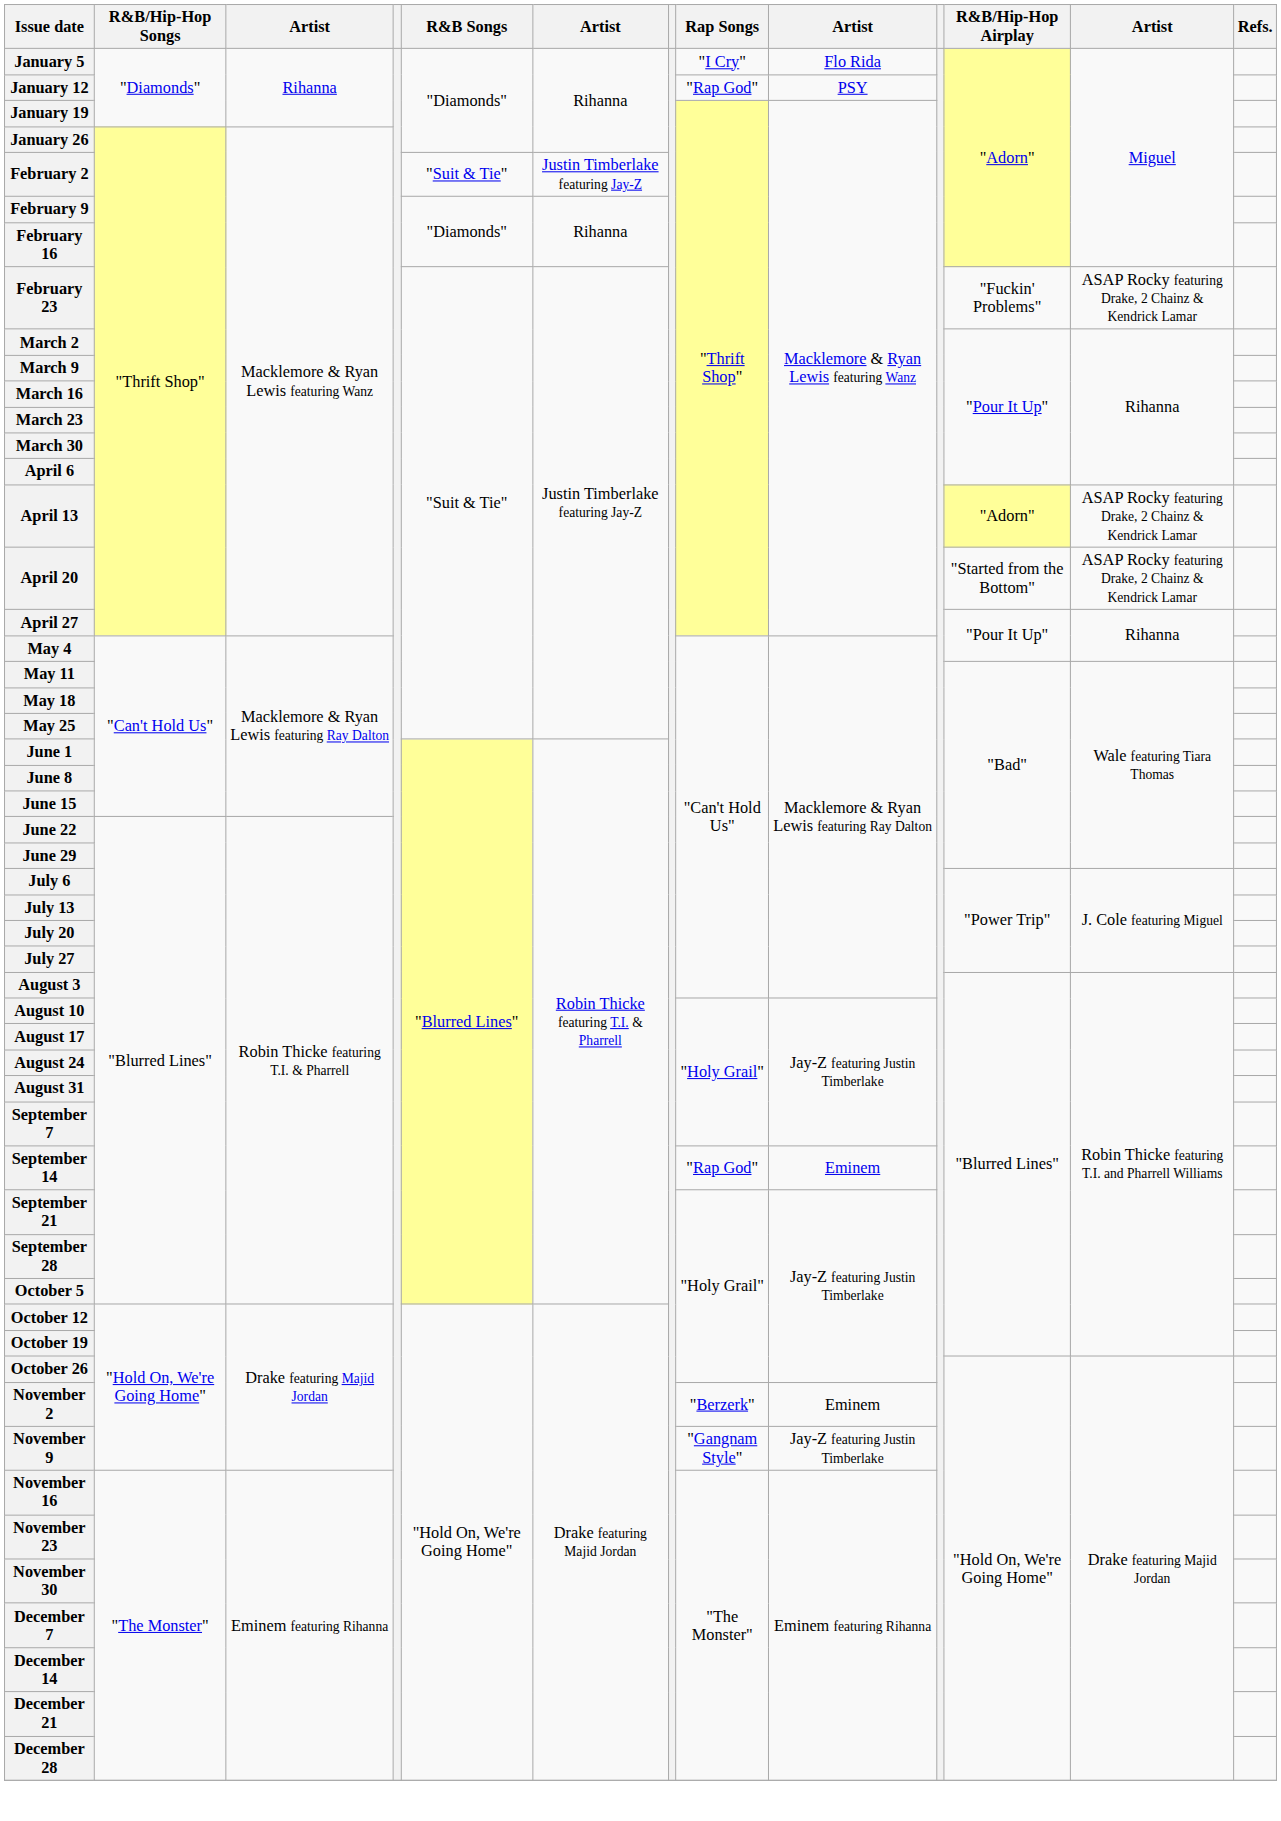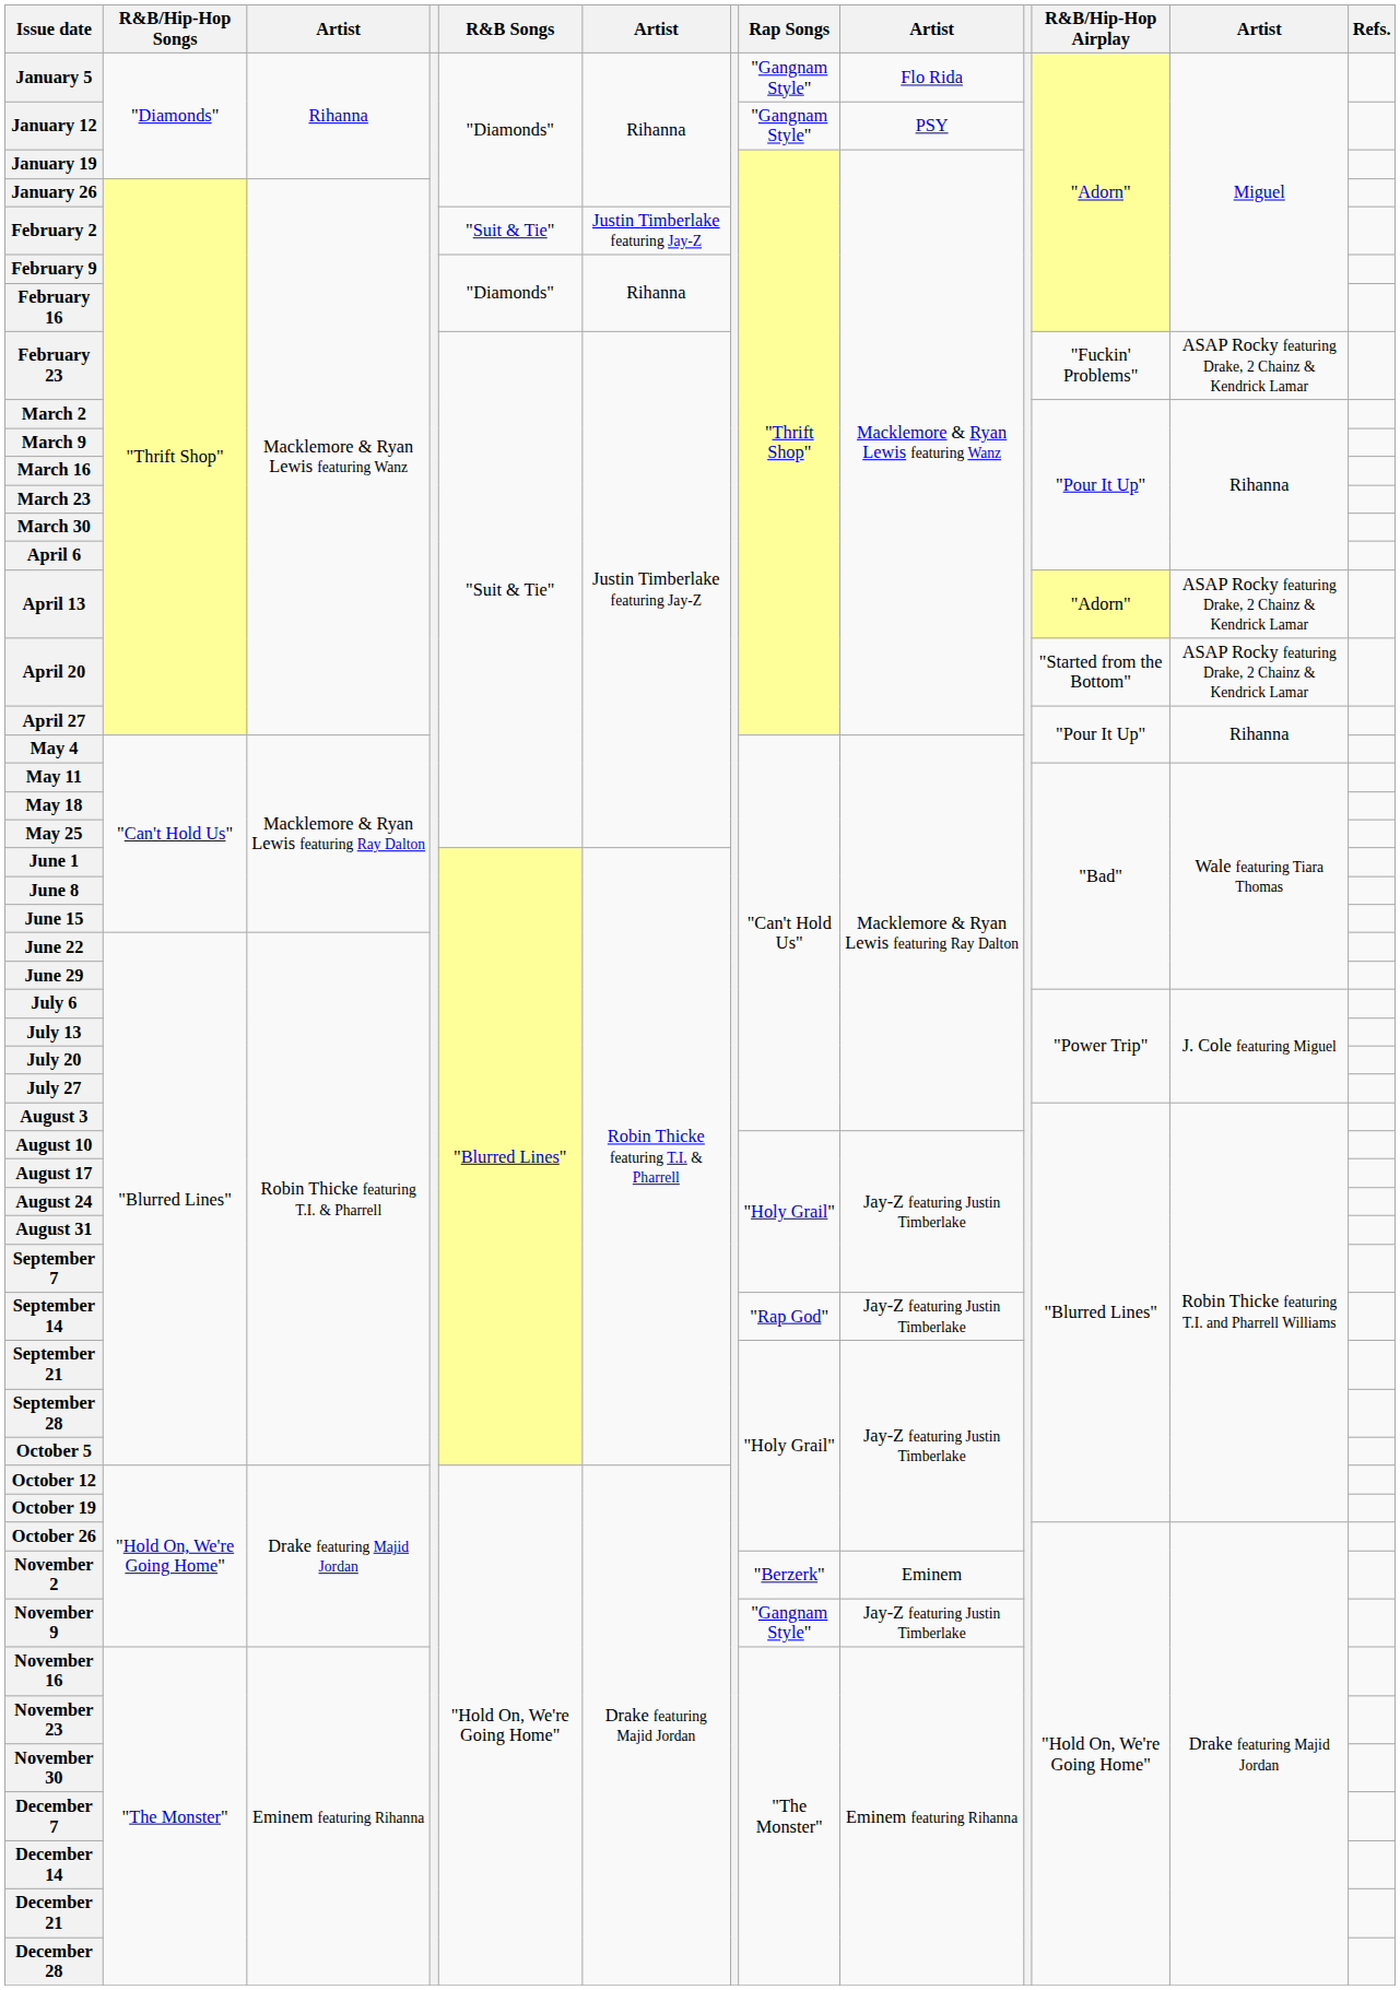January 5 | Rap Songs: "I Cry" -> "Gangnam Style"
January 12 | Rap Songs: "Rap God" -> "Gangnam Style"
September 14 | column 9: Eminem -> Jay-Z featuring Justin Timberlake
